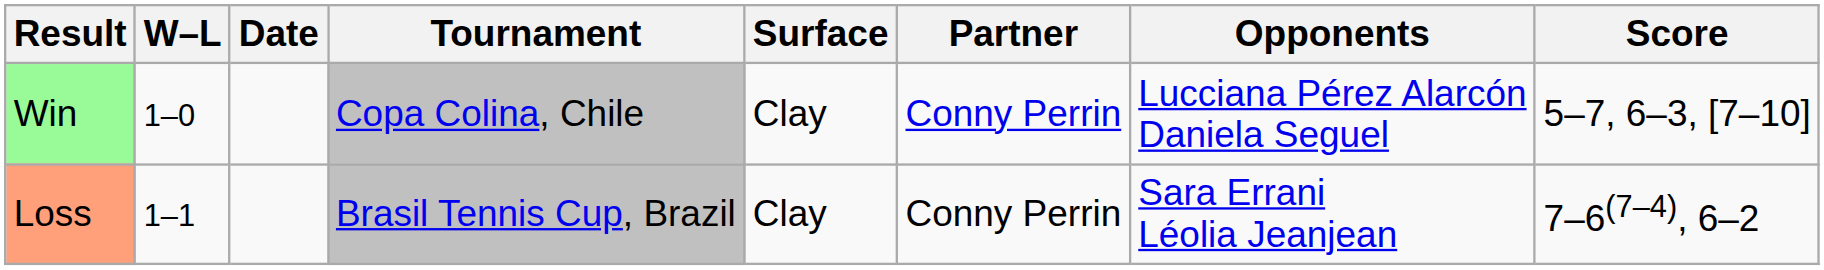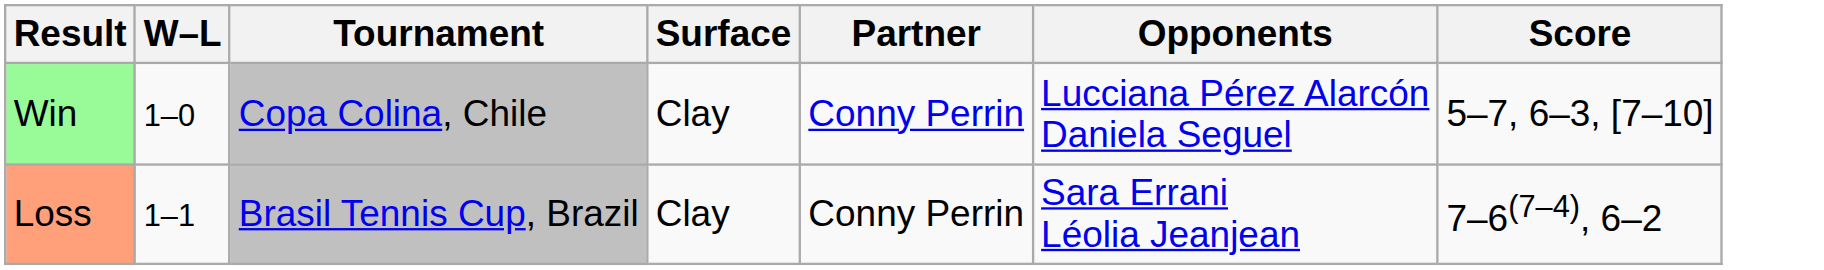- column: Date
